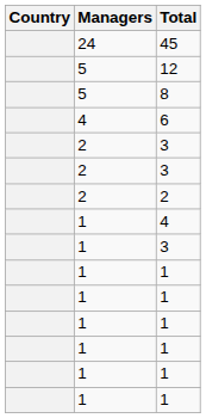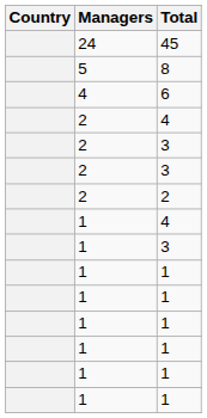- row: 5 | 12
+ row: 2 | 4
